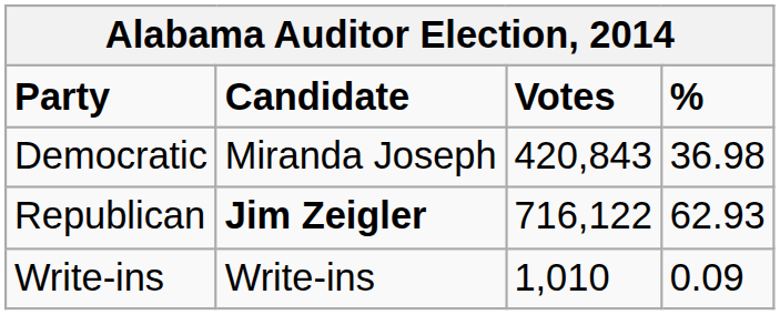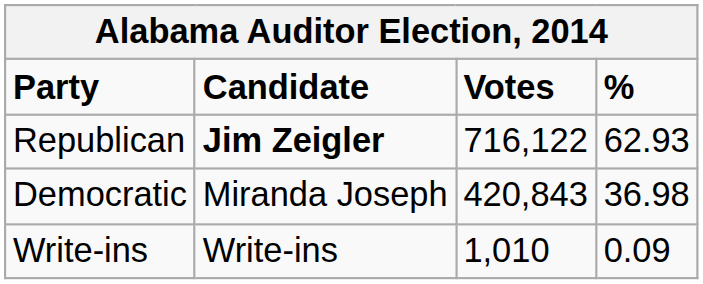rows swapped: Republican <-> Democratic
